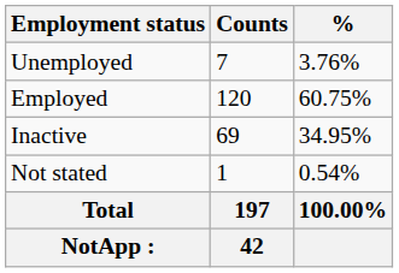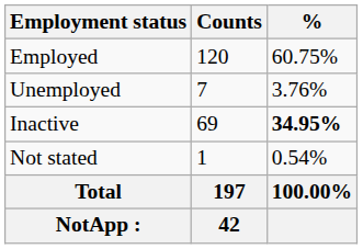rows swapped: Employed <-> Unemployed
Inactive | %: normal -> bold
